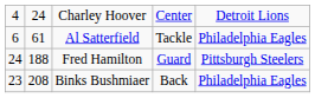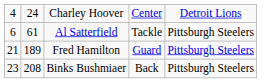Al Satterfield | column 5: Philadelphia Eagles -> Pittsburgh Steelers
Fred Hamilton | column 1: 24 -> 21
Fred Hamilton | column 2: 188 -> 189
Binks Bushmiaer | column 5: Philadelphia Eagles -> Pittsburgh Steelers
